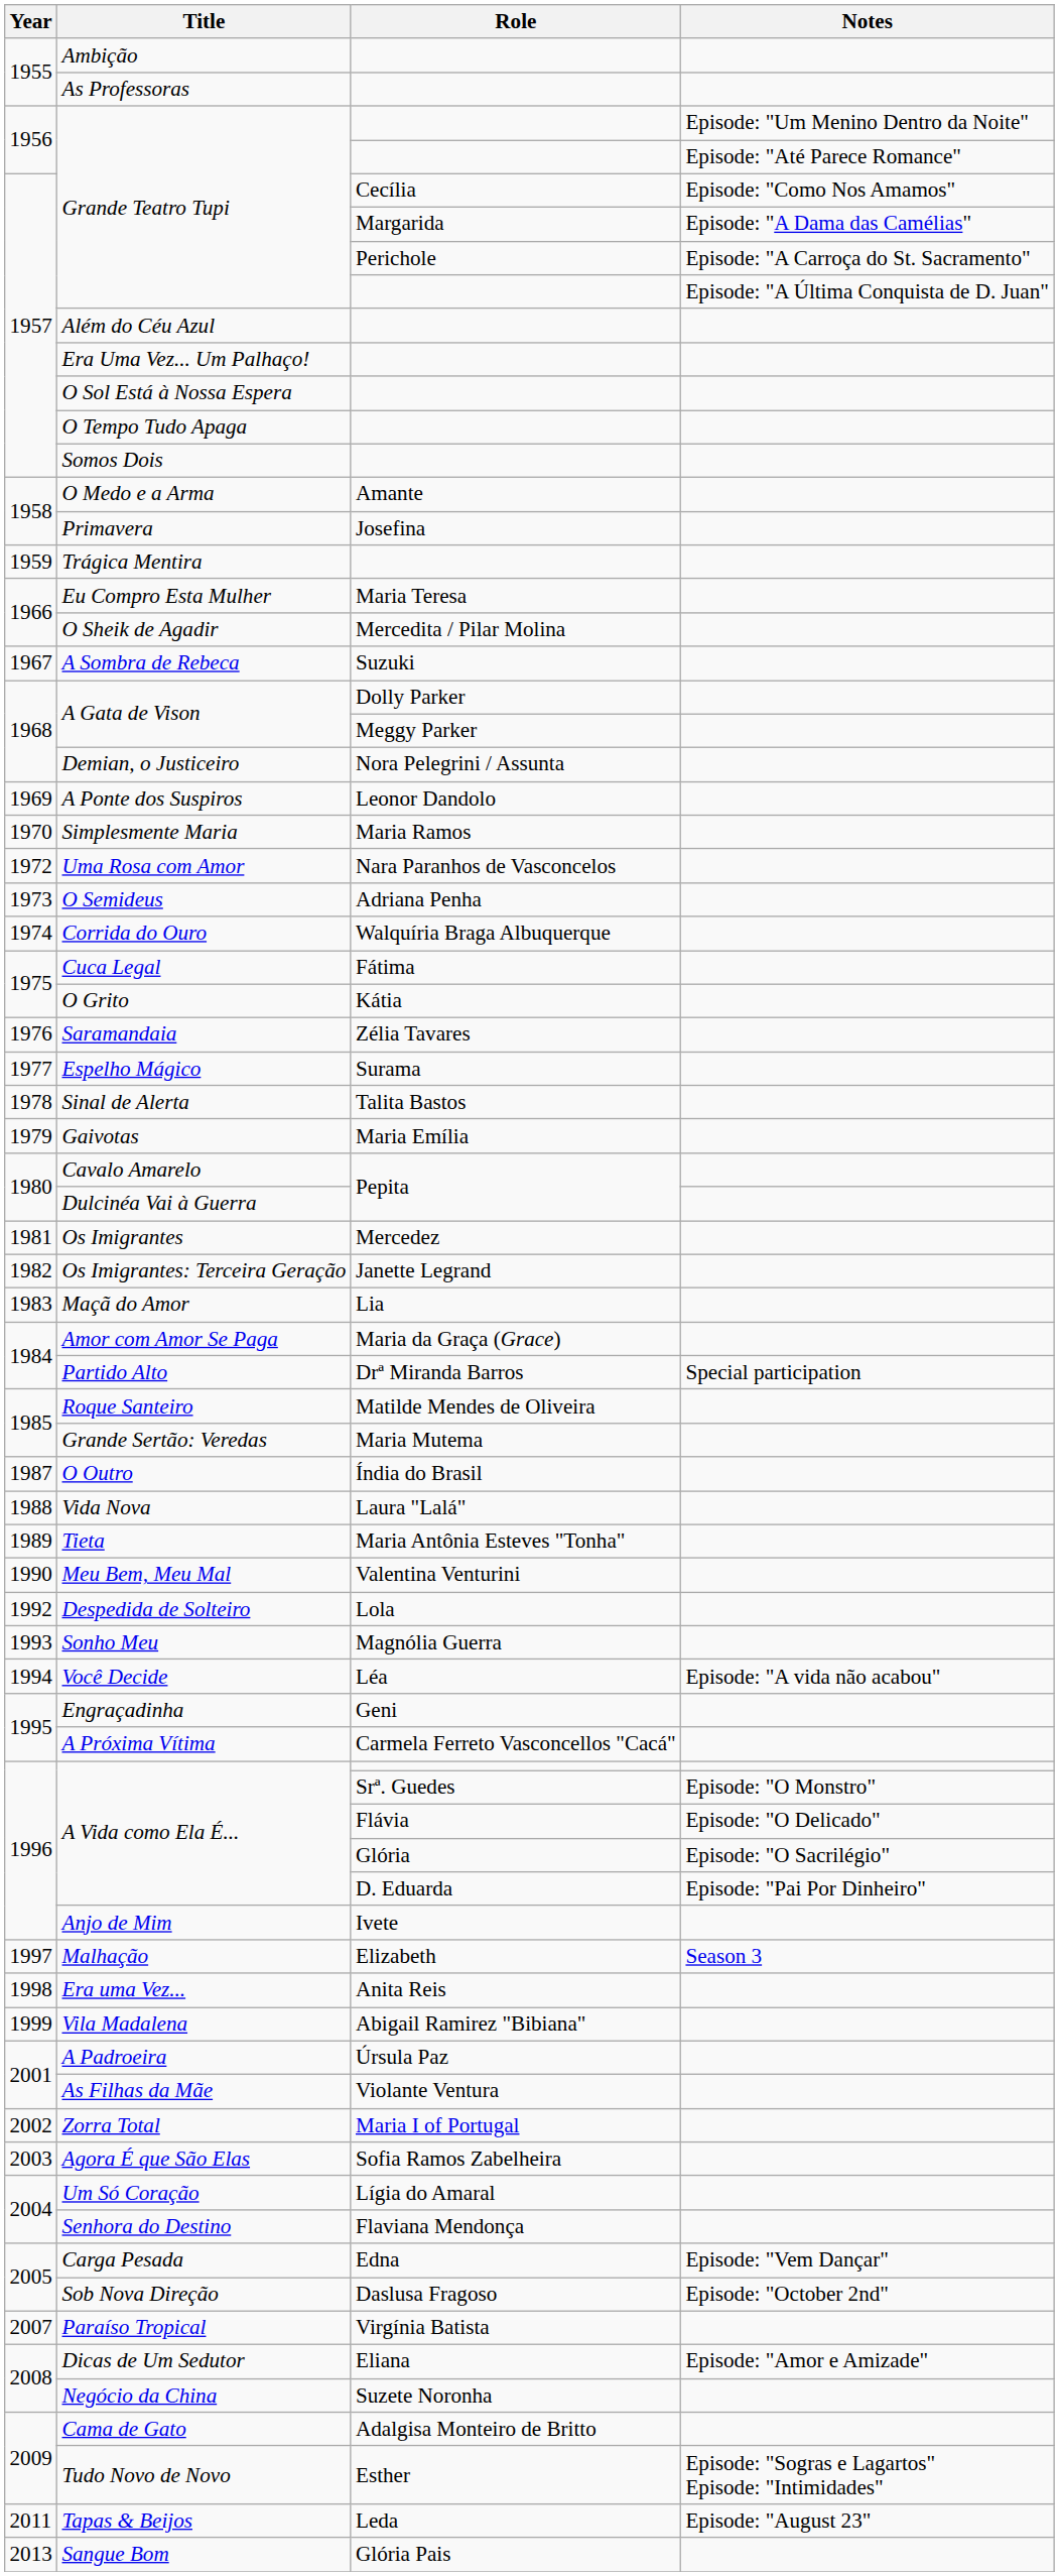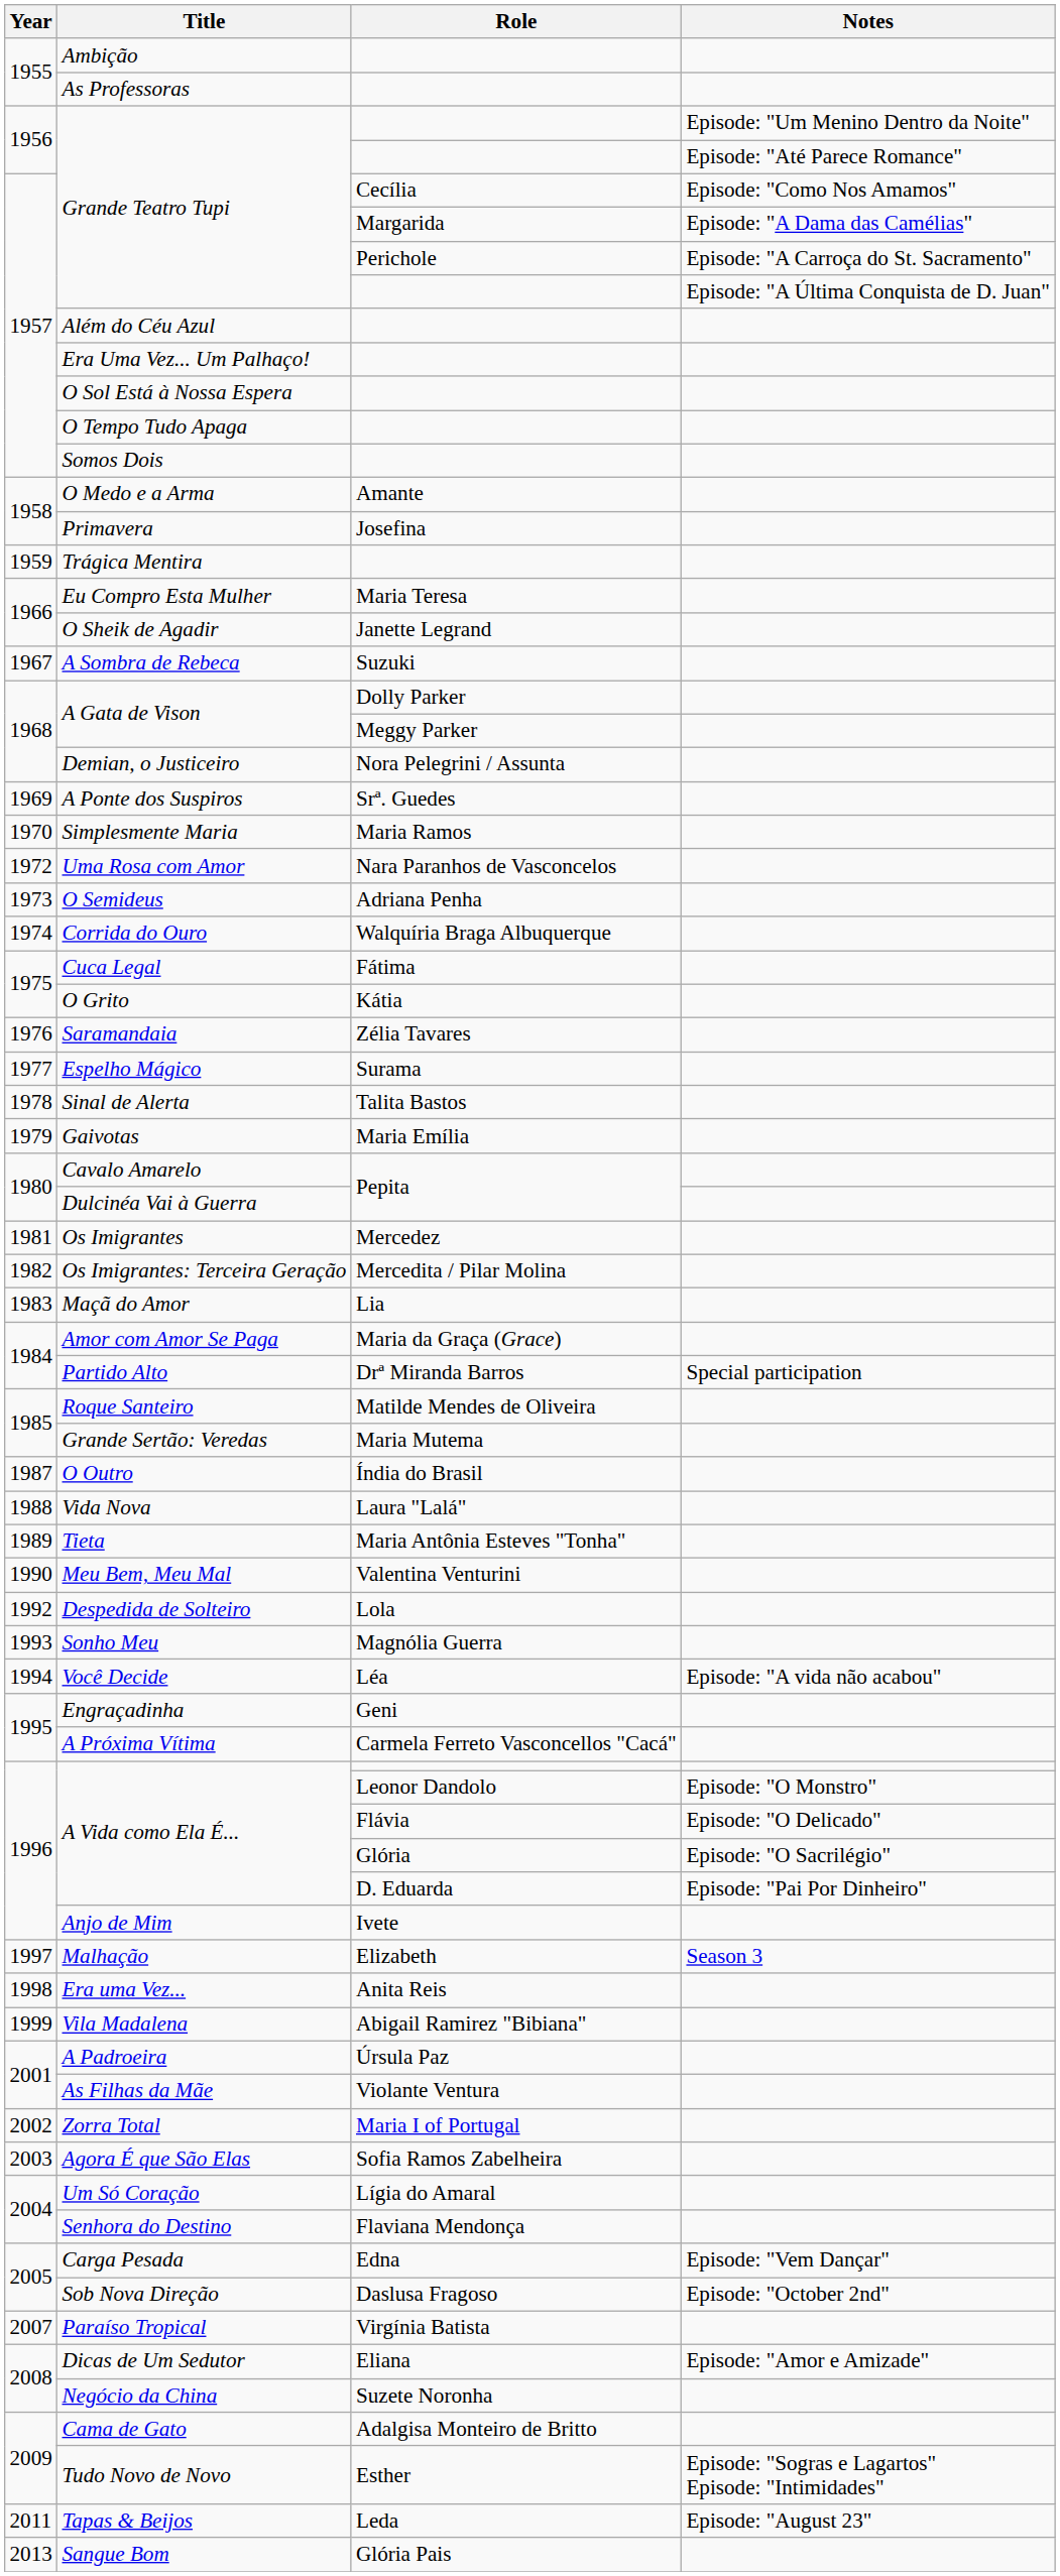O Sheik de Agadir | Role: Mercedita / Pilar Molina -> Janette Legrand
A Ponte dos Suspiros | Role: Leonor Dandolo -> Srª. Guedes
Os Imigrantes: Terceira Geração | Role: Janette Legrand -> Mercedita / Pilar Molina
A Vida como Ela É... / Episode: "O Monstro" | Role: Srª. Guedes -> Leonor Dandolo
